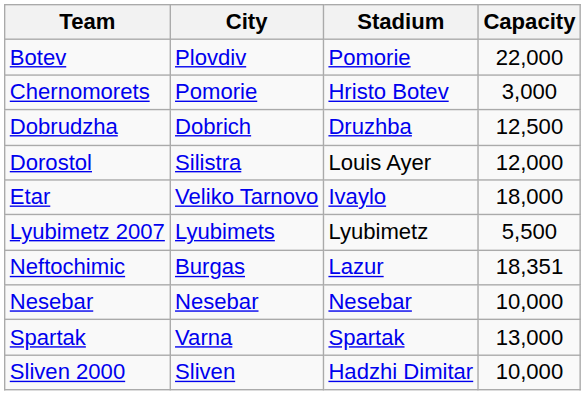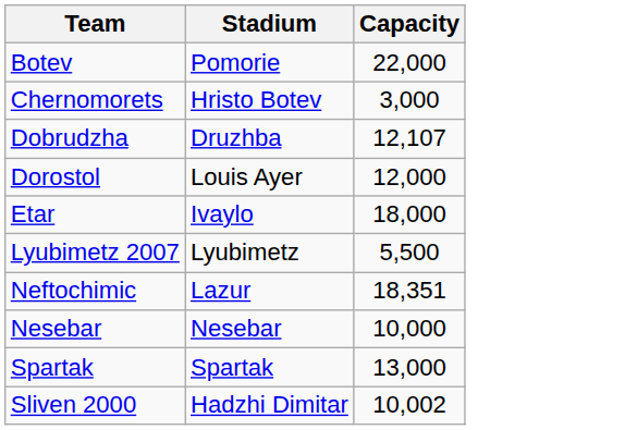- column: City | Plovdiv | Pomorie | Dobrich | Silistra | Veliko Tarnovo | Lyubimets | Burgas | Nesebar | Varna | Sliven
Dobrudzha | Capacity: 12,500 -> 12,107
Sliven 2000 | Capacity: 10,000 -> 10,002
